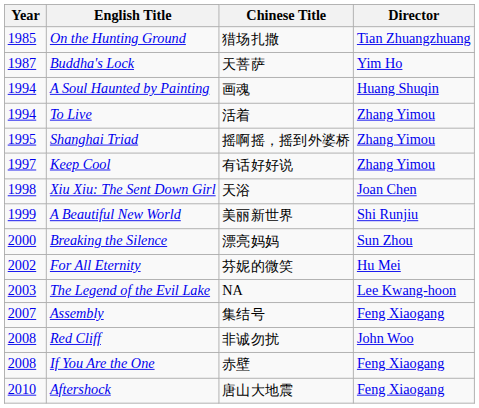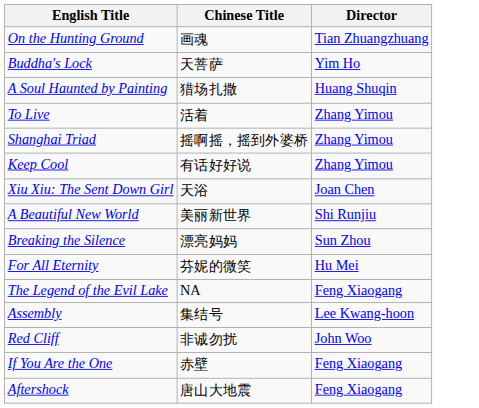- column: Year | 1985 | 1987 | 1994 | 1994 | 1995 | 1997 | 1998 | 1999 | 2000 | 2002 | 2003 | 2007 | 2008 | 2008 | 2010
On the Hunting Ground | Chinese Title: 猎场扎撒 -> 画魂
A Soul Haunted by Painting | Chinese Title: 画魂 -> 猎场扎撒
The Legend of the Evil Lake | Director: Lee Kwang-hoon -> Feng Xiaogang
Assembly | Director: Feng Xiaogang -> Lee Kwang-hoon
